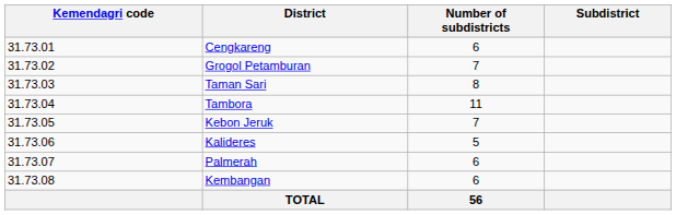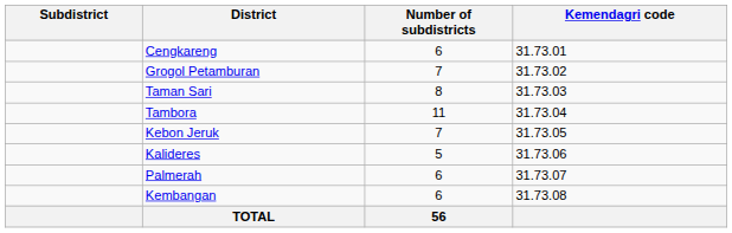columns swapped: Kemendagri code <-> Subdistrict
